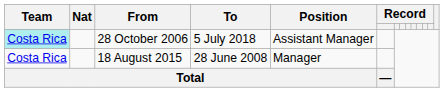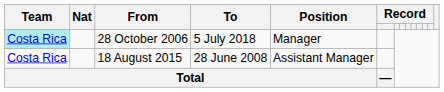28 October 2006 | Position: Assistant Manager -> Manager
18 August 2015 | Position: Manager -> Assistant Manager
